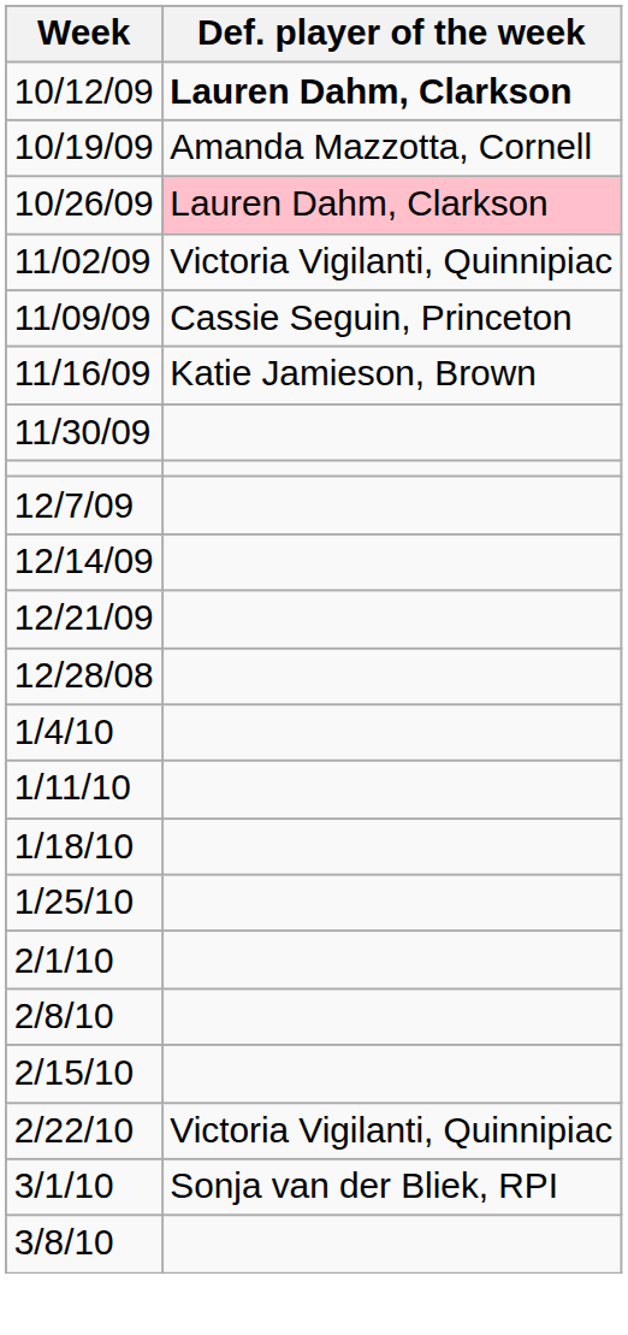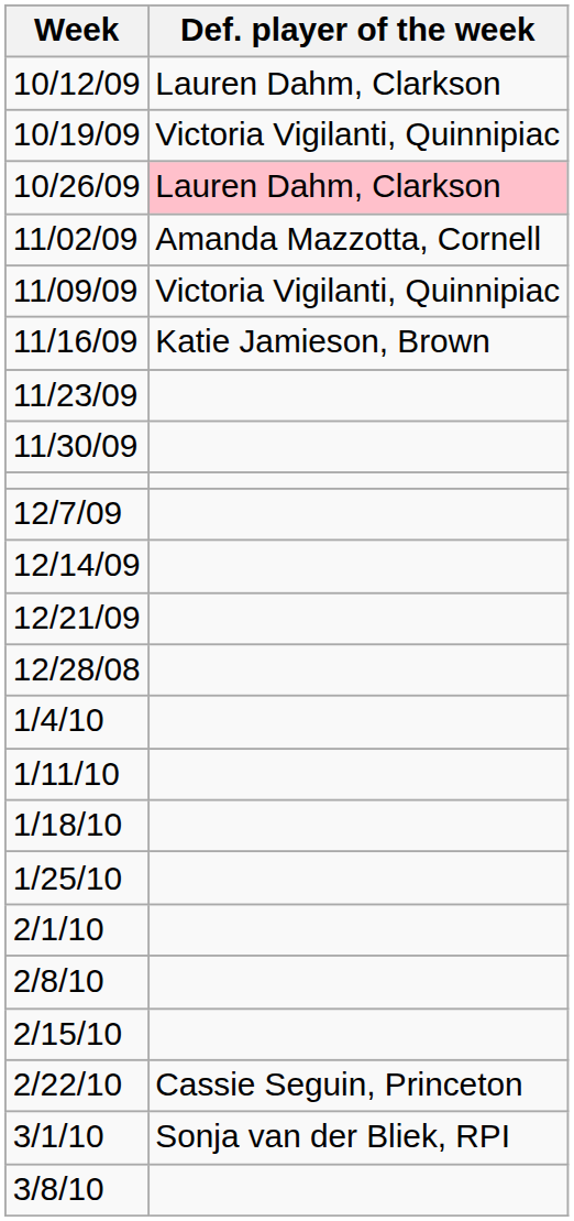10/12/09 | Def. player of the week: bold -> normal
10/19/09 | Def. player of the week: Amanda Mazzotta, Cornell -> Victoria Vigilanti, Quinnipiac
11/02/09 | Def. player of the week: Victoria Vigilanti, Quinnipiac -> Amanda Mazzotta, Cornell
11/09/09 | Def. player of the week: Cassie Seguin, Princeton -> Victoria Vigilanti, Quinnipiac
+ row: 11/23/09
2/22/10 | Def. player of the week: Victoria Vigilanti, Quinnipiac -> Cassie Seguin, Princeton
